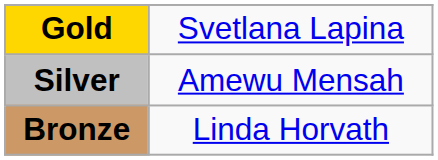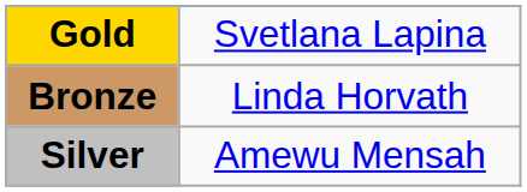rows swapped: Silver <-> Bronze
